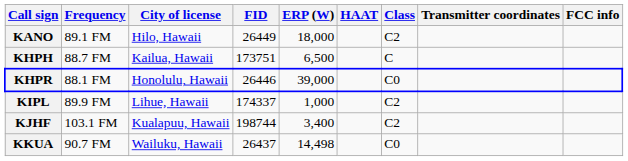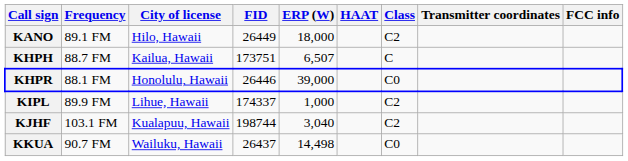KHPH | ERP (W): 6,500 -> 6,507
KJHF | ERP (W): 3,400 -> 3,040
